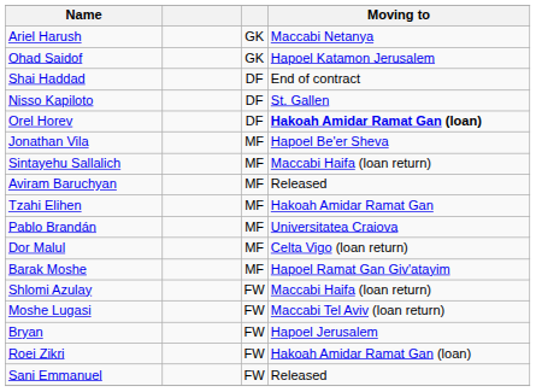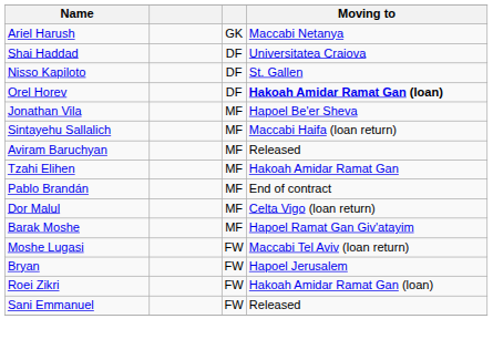- row: Ohad Saidof | GK | Hapoel Katamon Jerusalem
Shai Haddad | Moving to: End of contract -> Universitatea Craiova
Pablo Brandán | Moving to: Universitatea Craiova -> End of contract
- row: Shlomi Azulay | FW | Maccabi Haifa (loan return)
